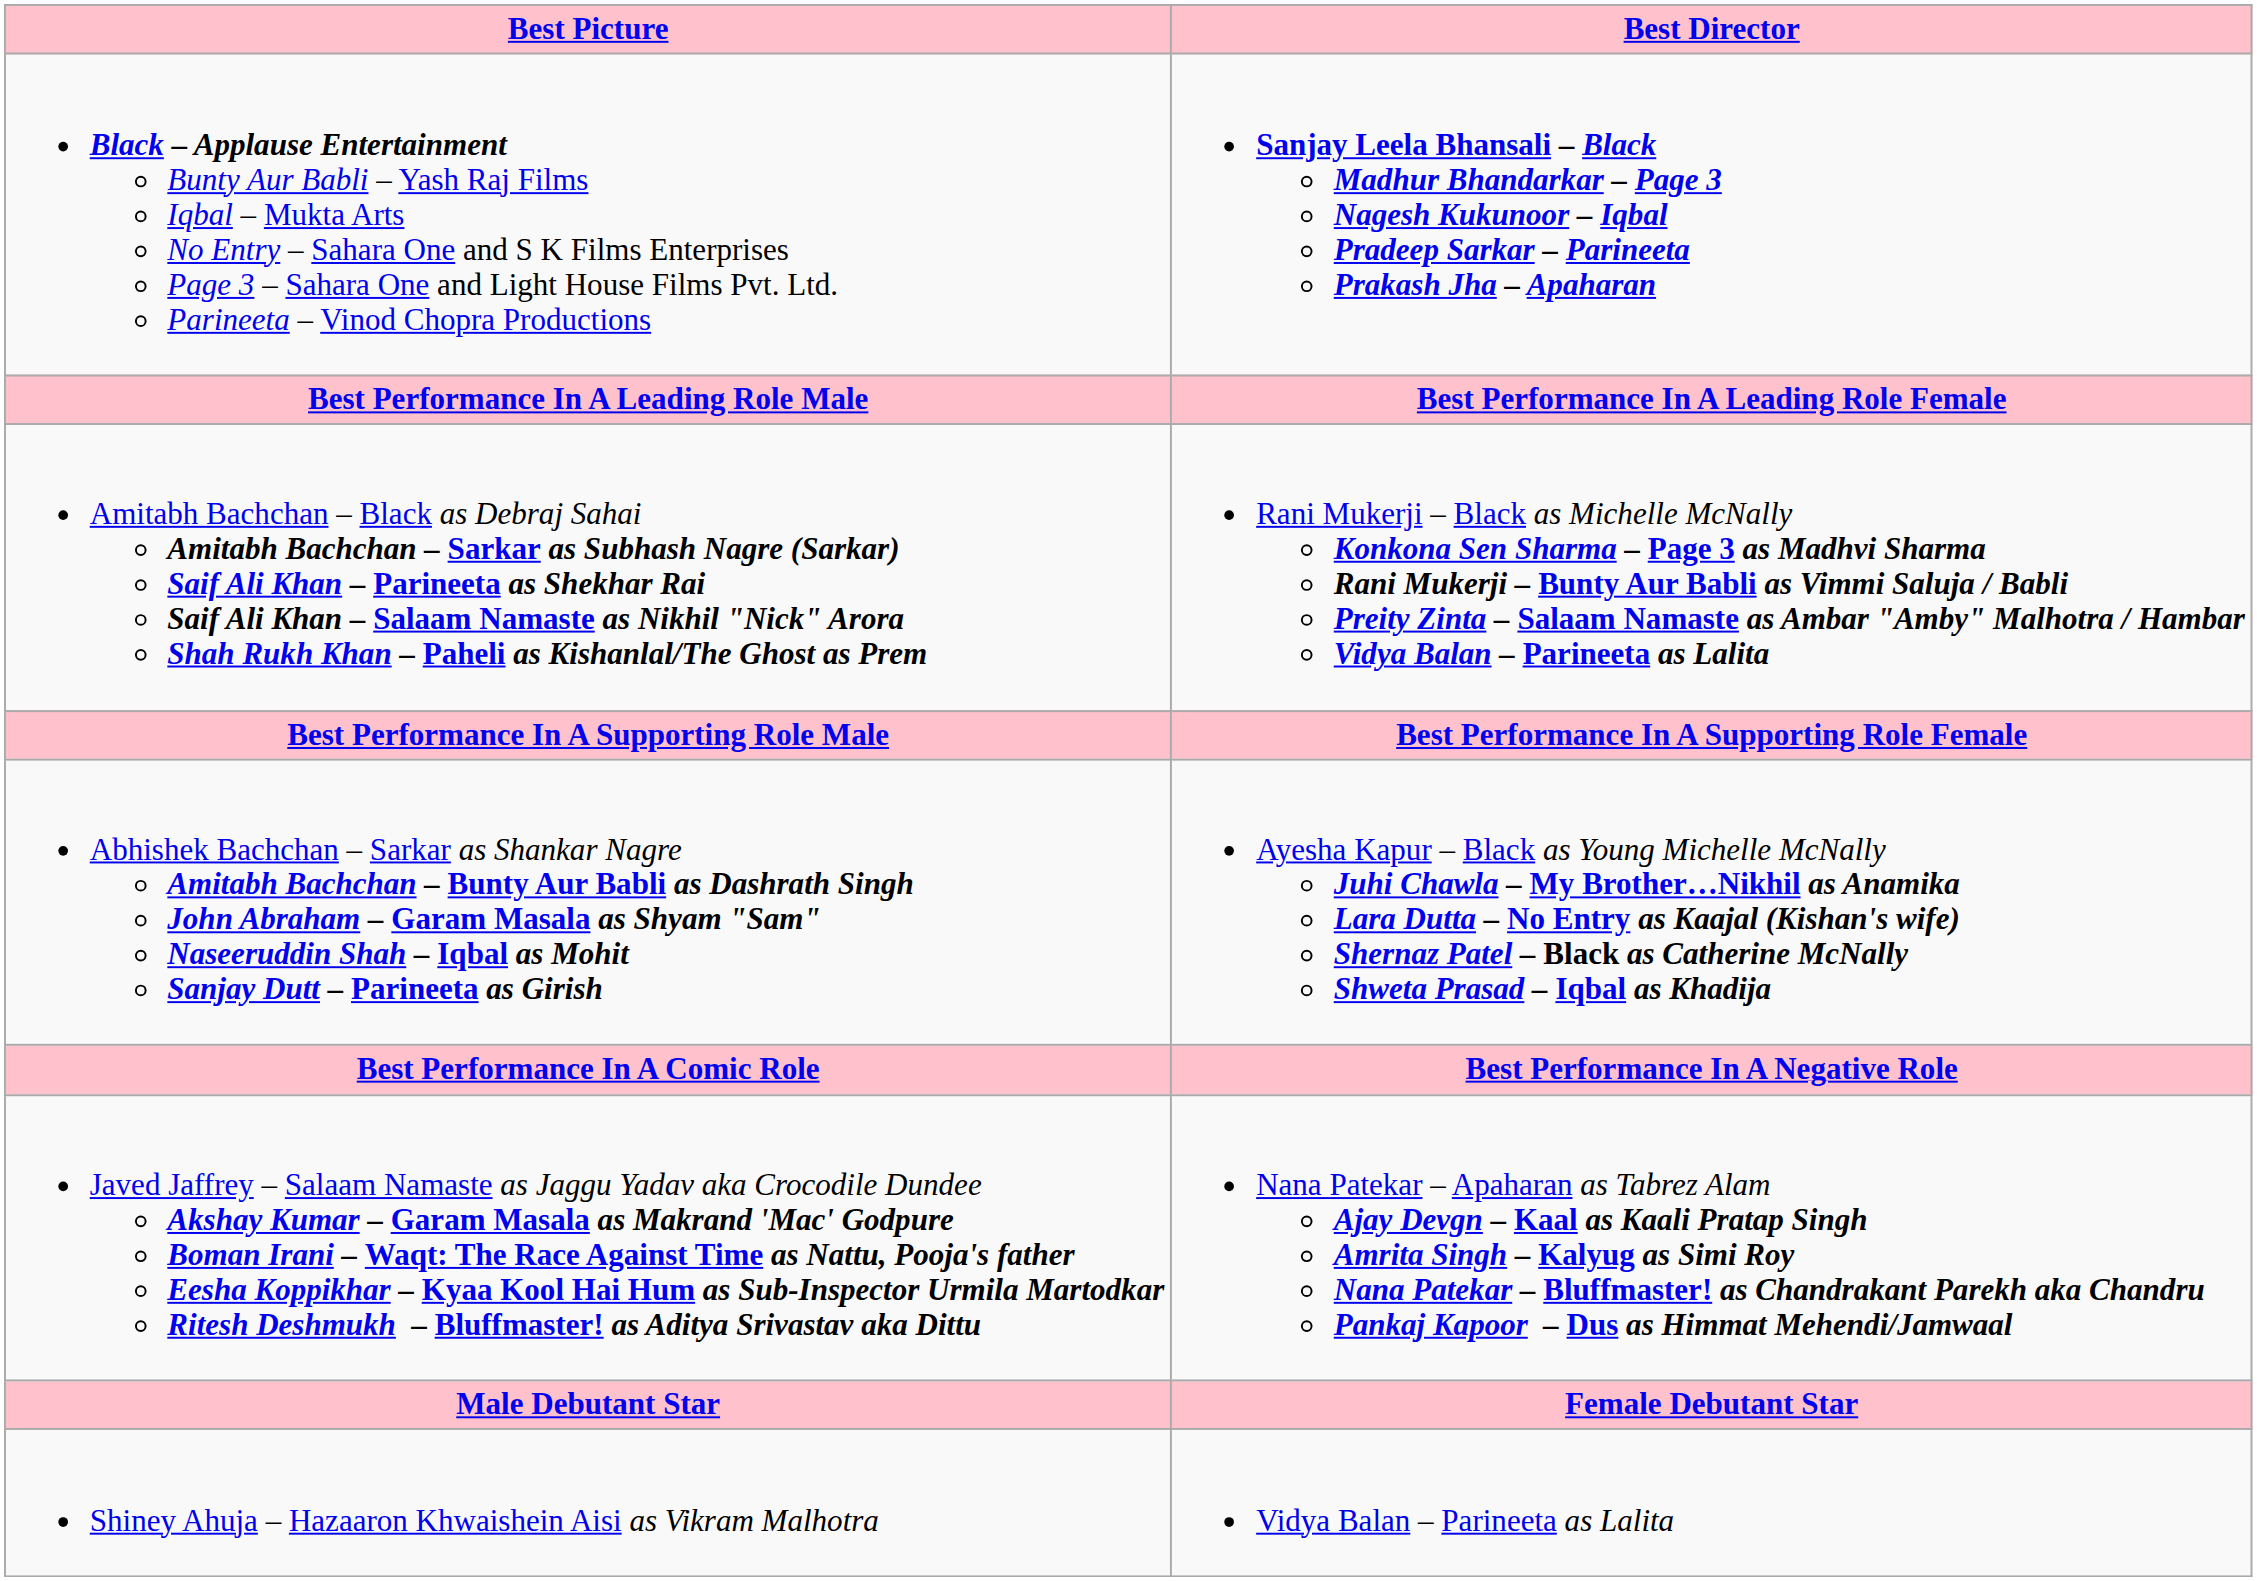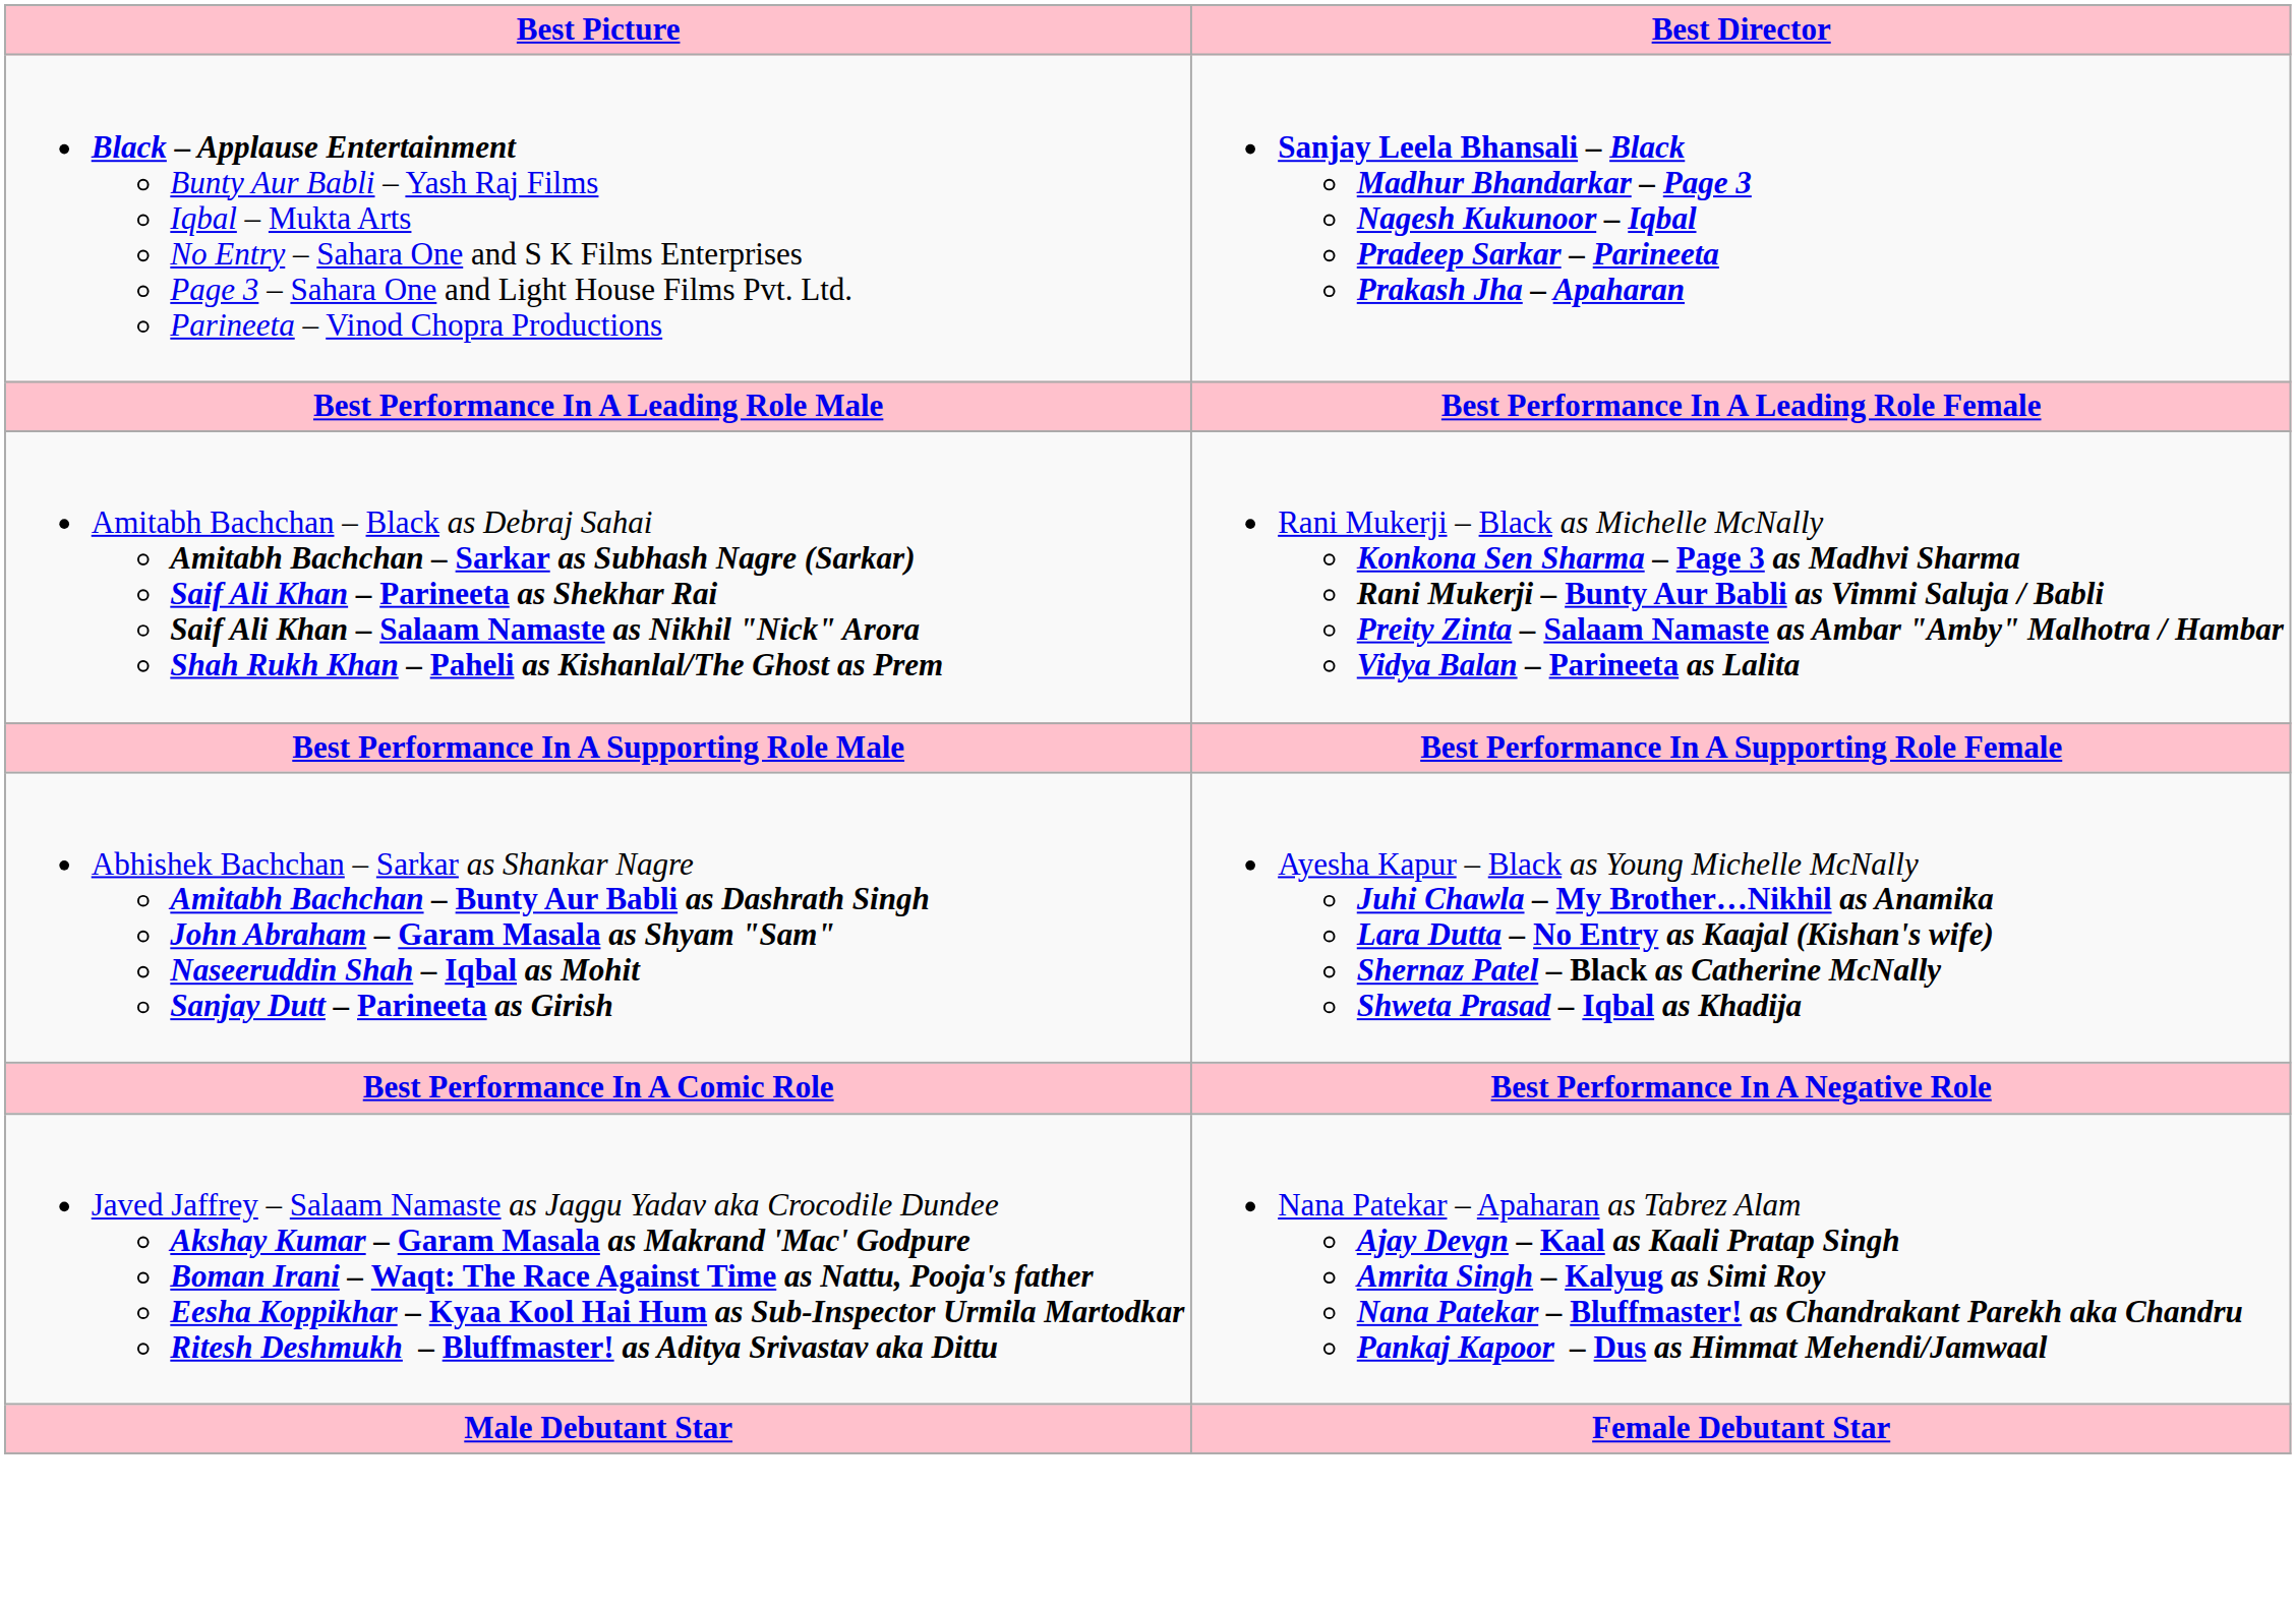- row: Shiney Ahuja – Hazaaron Khwaishein Aisi as Vikram Malhotra | Vidya Balan – Parineeta as Lalita
